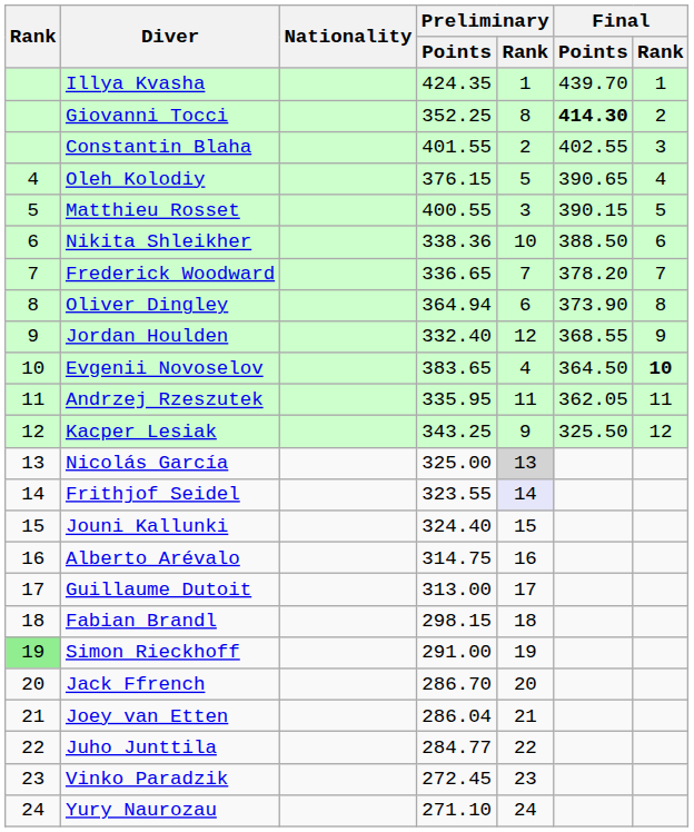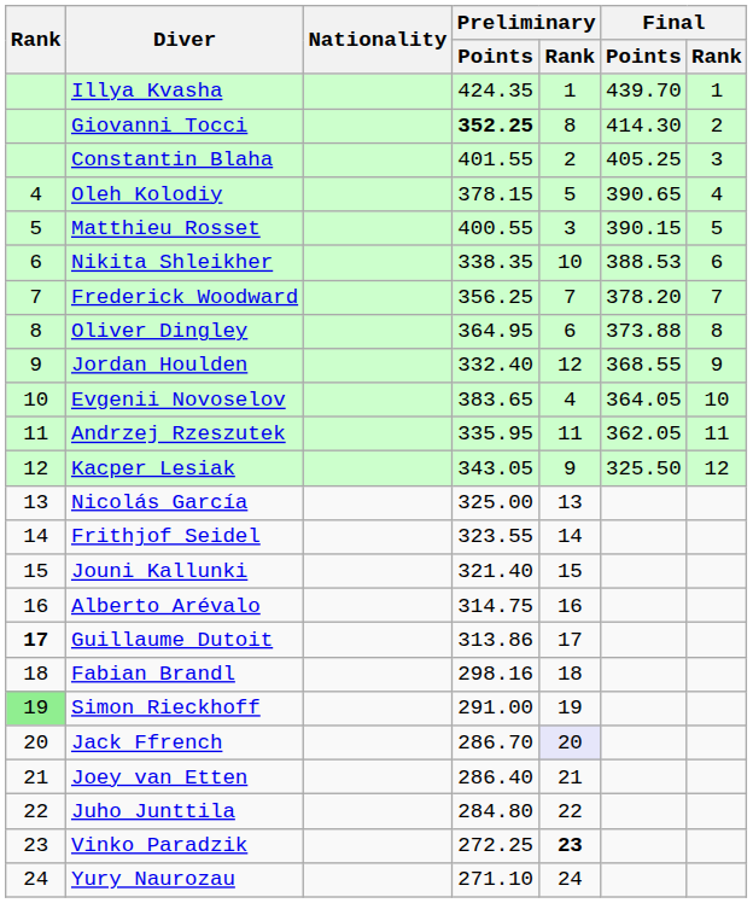Giovanni Tocci | Preliminary / Points: normal -> bold
Giovanni Tocci | Final / Points: bold -> normal
Constantin Blaha | Final / Points: 402.55 -> 405.25
Oleh Kolodiy | Preliminary / Points: 376.15 -> 378.15
Nikita Shleikher | Preliminary / Points: 338.36 -> 338.35
Nikita Shleikher | Final / Points: 388.50 -> 388.53
Frederick Woodward | Preliminary / Points: 336.65 -> 356.25
Oliver Dingley | Preliminary / Points: 364.94 -> 364.95
Oliver Dingley | Final / Points: 373.90 -> 373.88
Evgenii Novoselov | Final / Points: 364.50 -> 364.05
Evgenii Novoselov | Final / Rank: bold -> normal
Kacper Lesiak | Preliminary / Points: 343.25 -> 343.05
Nicolás García | Preliminary / Rank: lightgrey background -> no background
Frithjof Seidel | Preliminary / Rank: lavender background -> no background
Jouni Kallunki | Preliminary / Points: 324.40 -> 321.40
Guillaume Dutoit | Rank: normal -> bold
Guillaume Dutoit | Preliminary / Points: 313.00 -> 313.86
Fabian Brandl | Preliminary / Points: 298.15 -> 298.16
Jack Ffrench | Preliminary / Rank: no background -> lavender background
Joey van Etten | Preliminary / Points: 286.04 -> 286.40
Juho Junttila | Preliminary / Points: 284.77 -> 284.80
Vinko Paradzik | Preliminary / Points: 272.45 -> 272.25
Vinko Paradzik | Preliminary / Rank: normal -> bold
